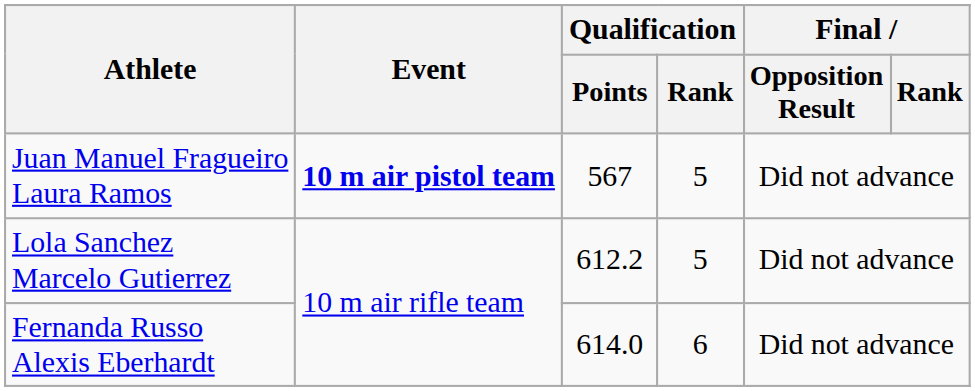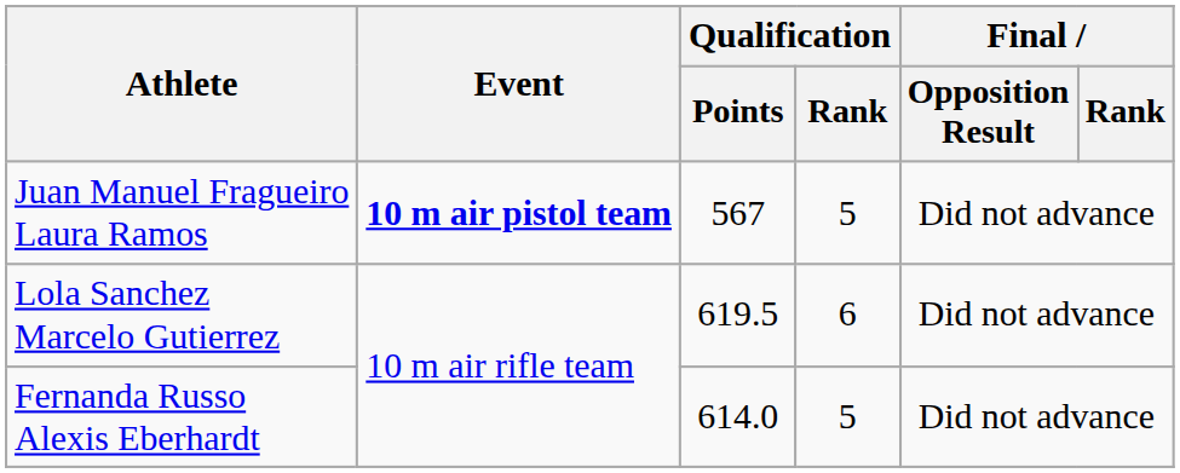Lola Sanchez Marcelo Gutierrez | Qualification / Points: 612.2 -> 619.5
Lola Sanchez Marcelo Gutierrez | Qualification / Rank: 5 -> 6
Fernanda Russo Alexis Eberhardt | Qualification / Rank: 6 -> 5
